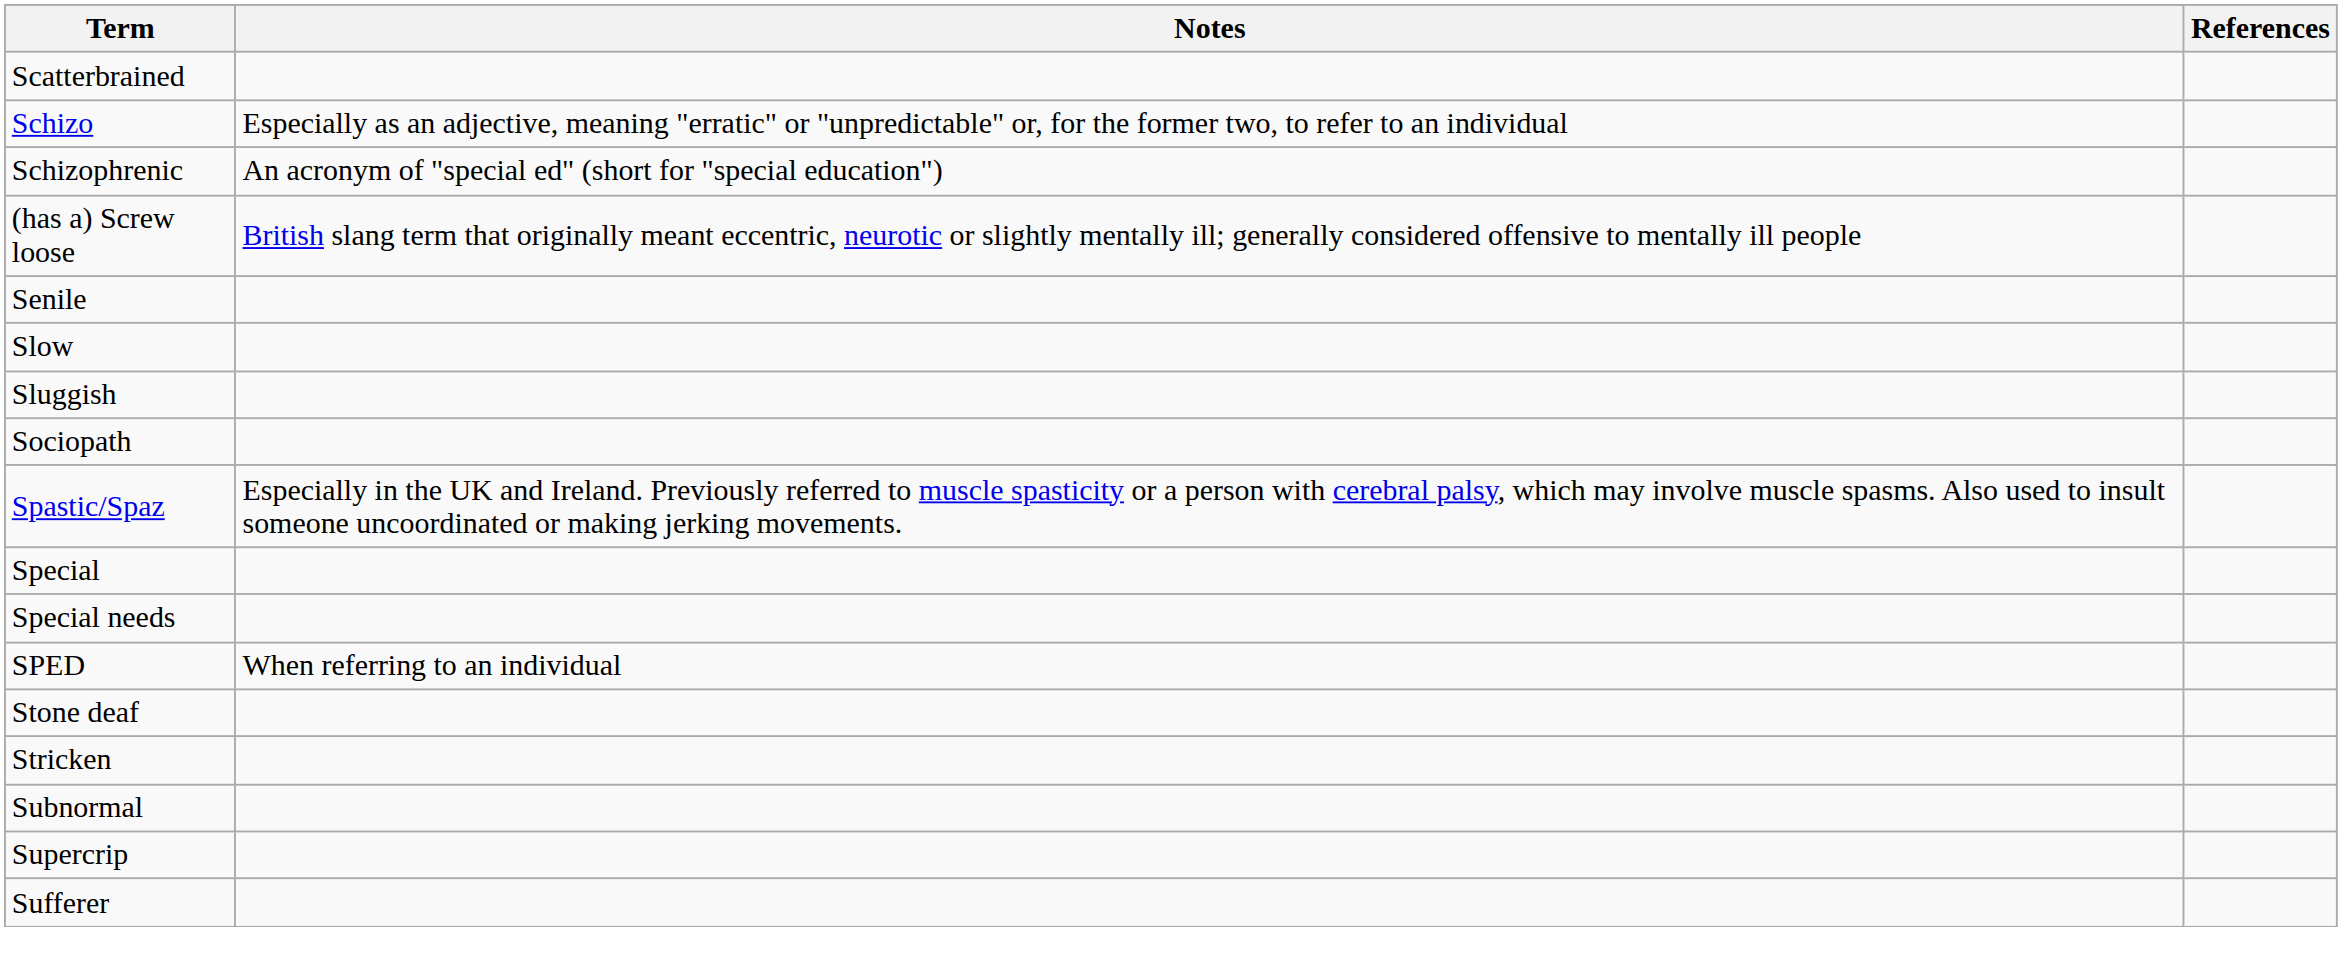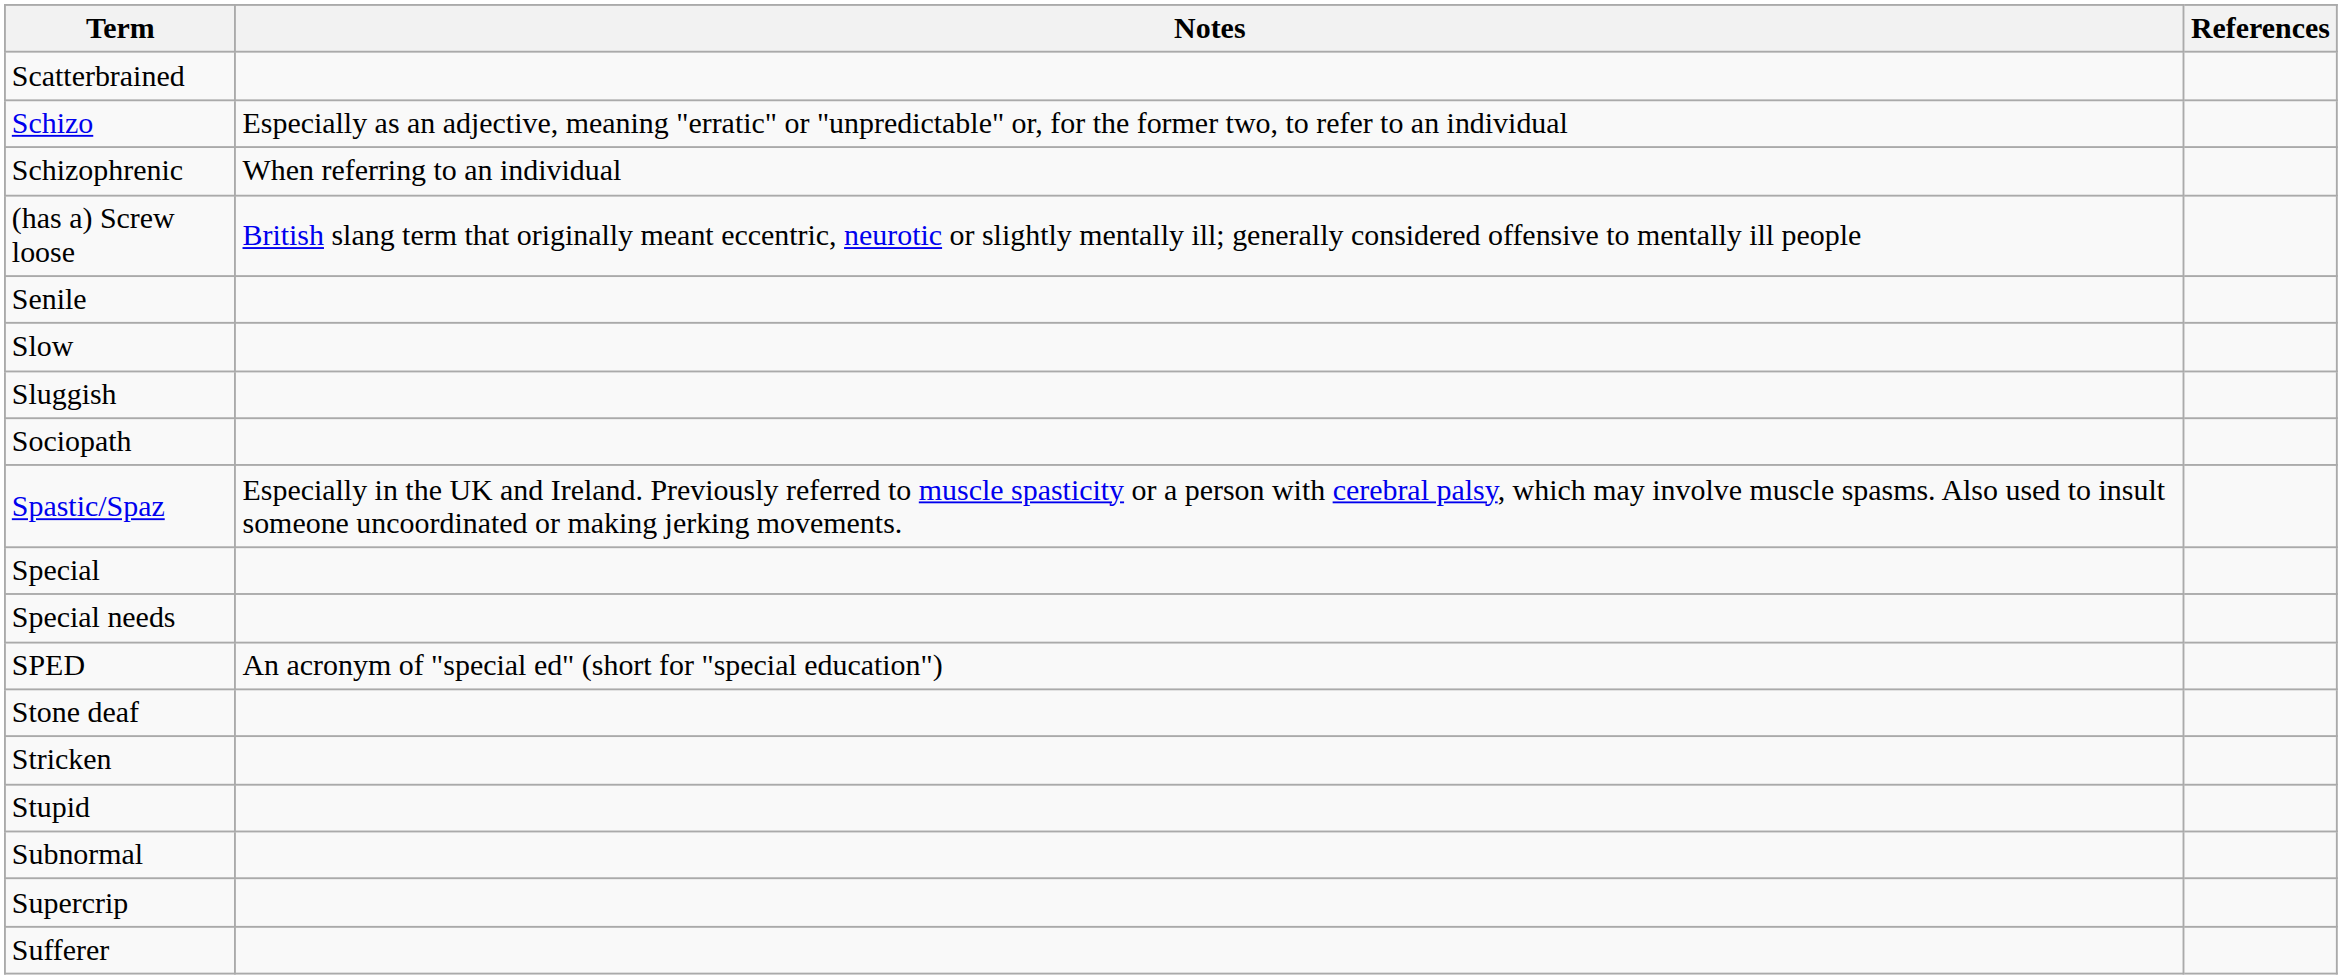Schizophrenic | Notes: An acronym of "special ed" (short for "special education") -> When referring to an individual
SPED | Notes: When referring to an individual -> An acronym of "special ed" (short for "special education")
+ row: Stupid
